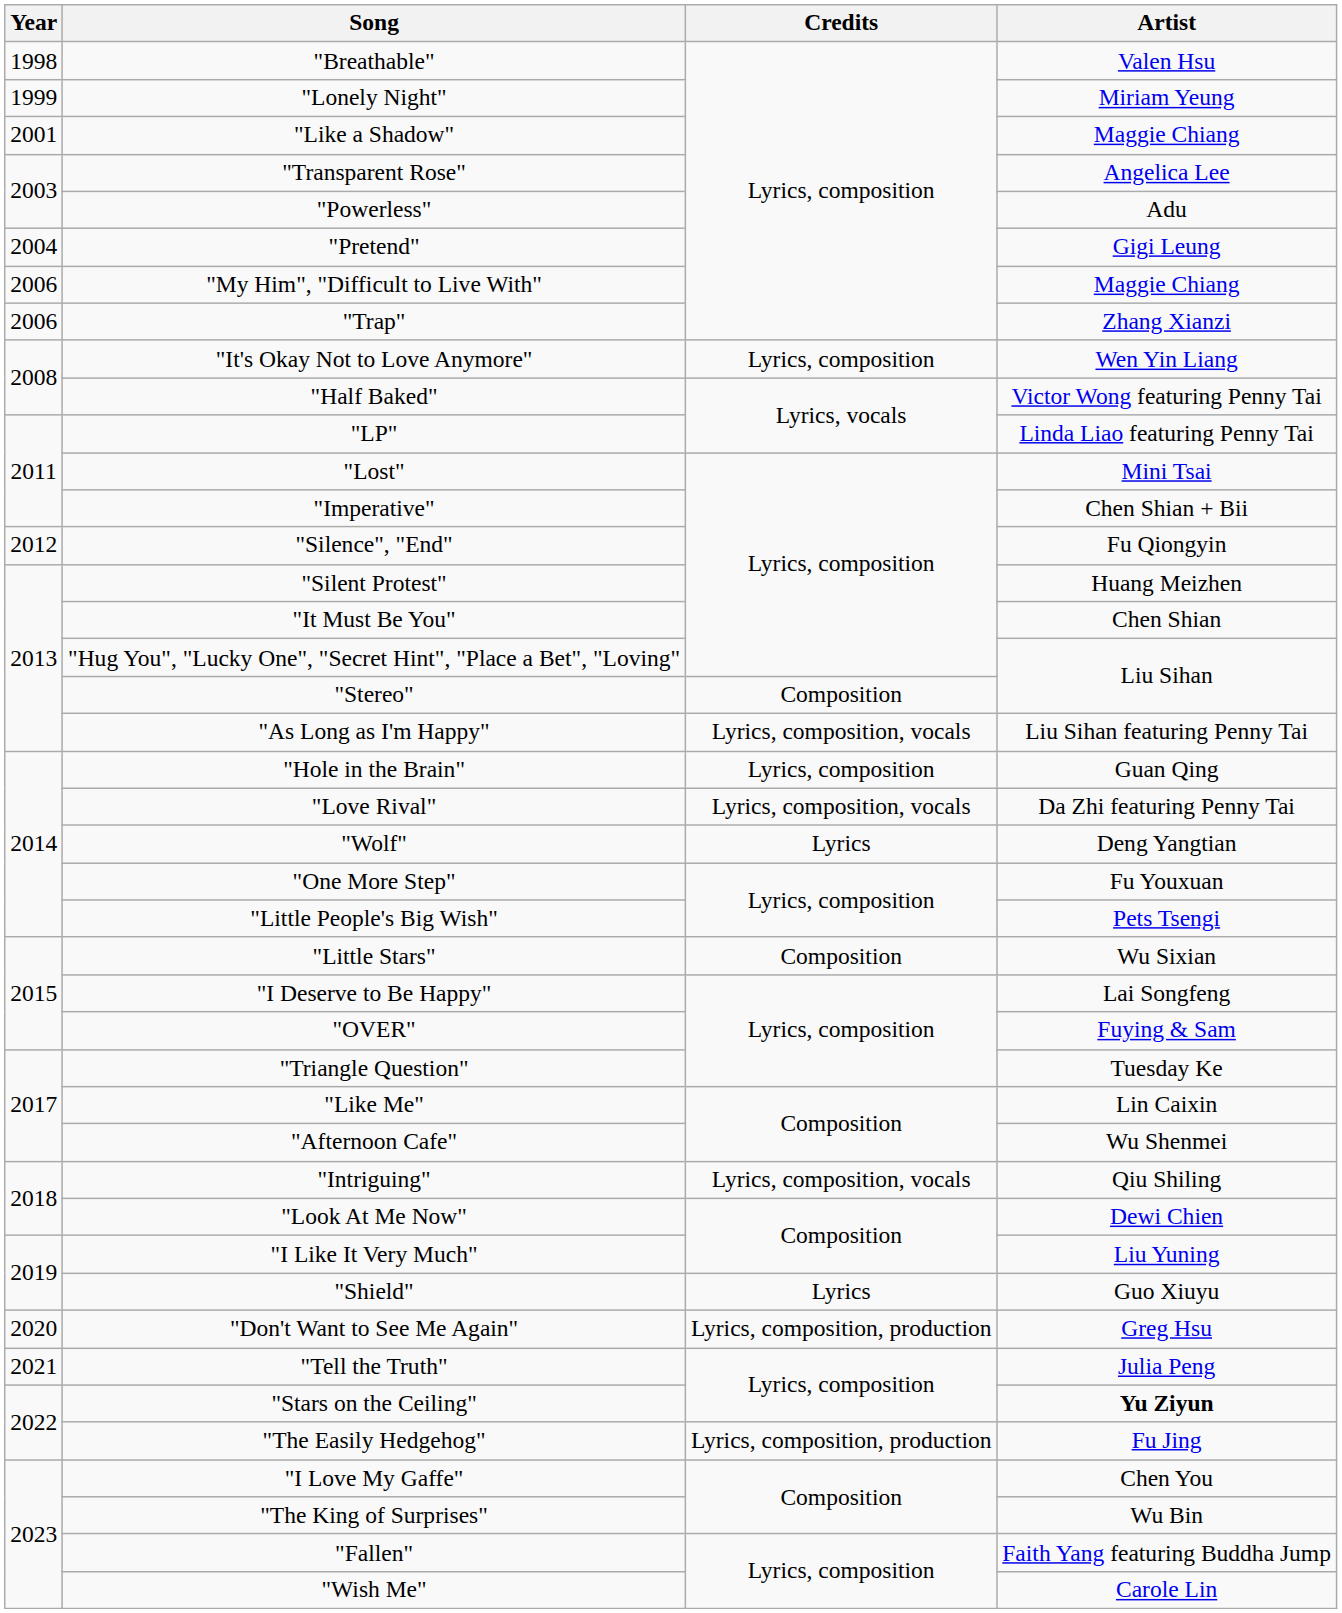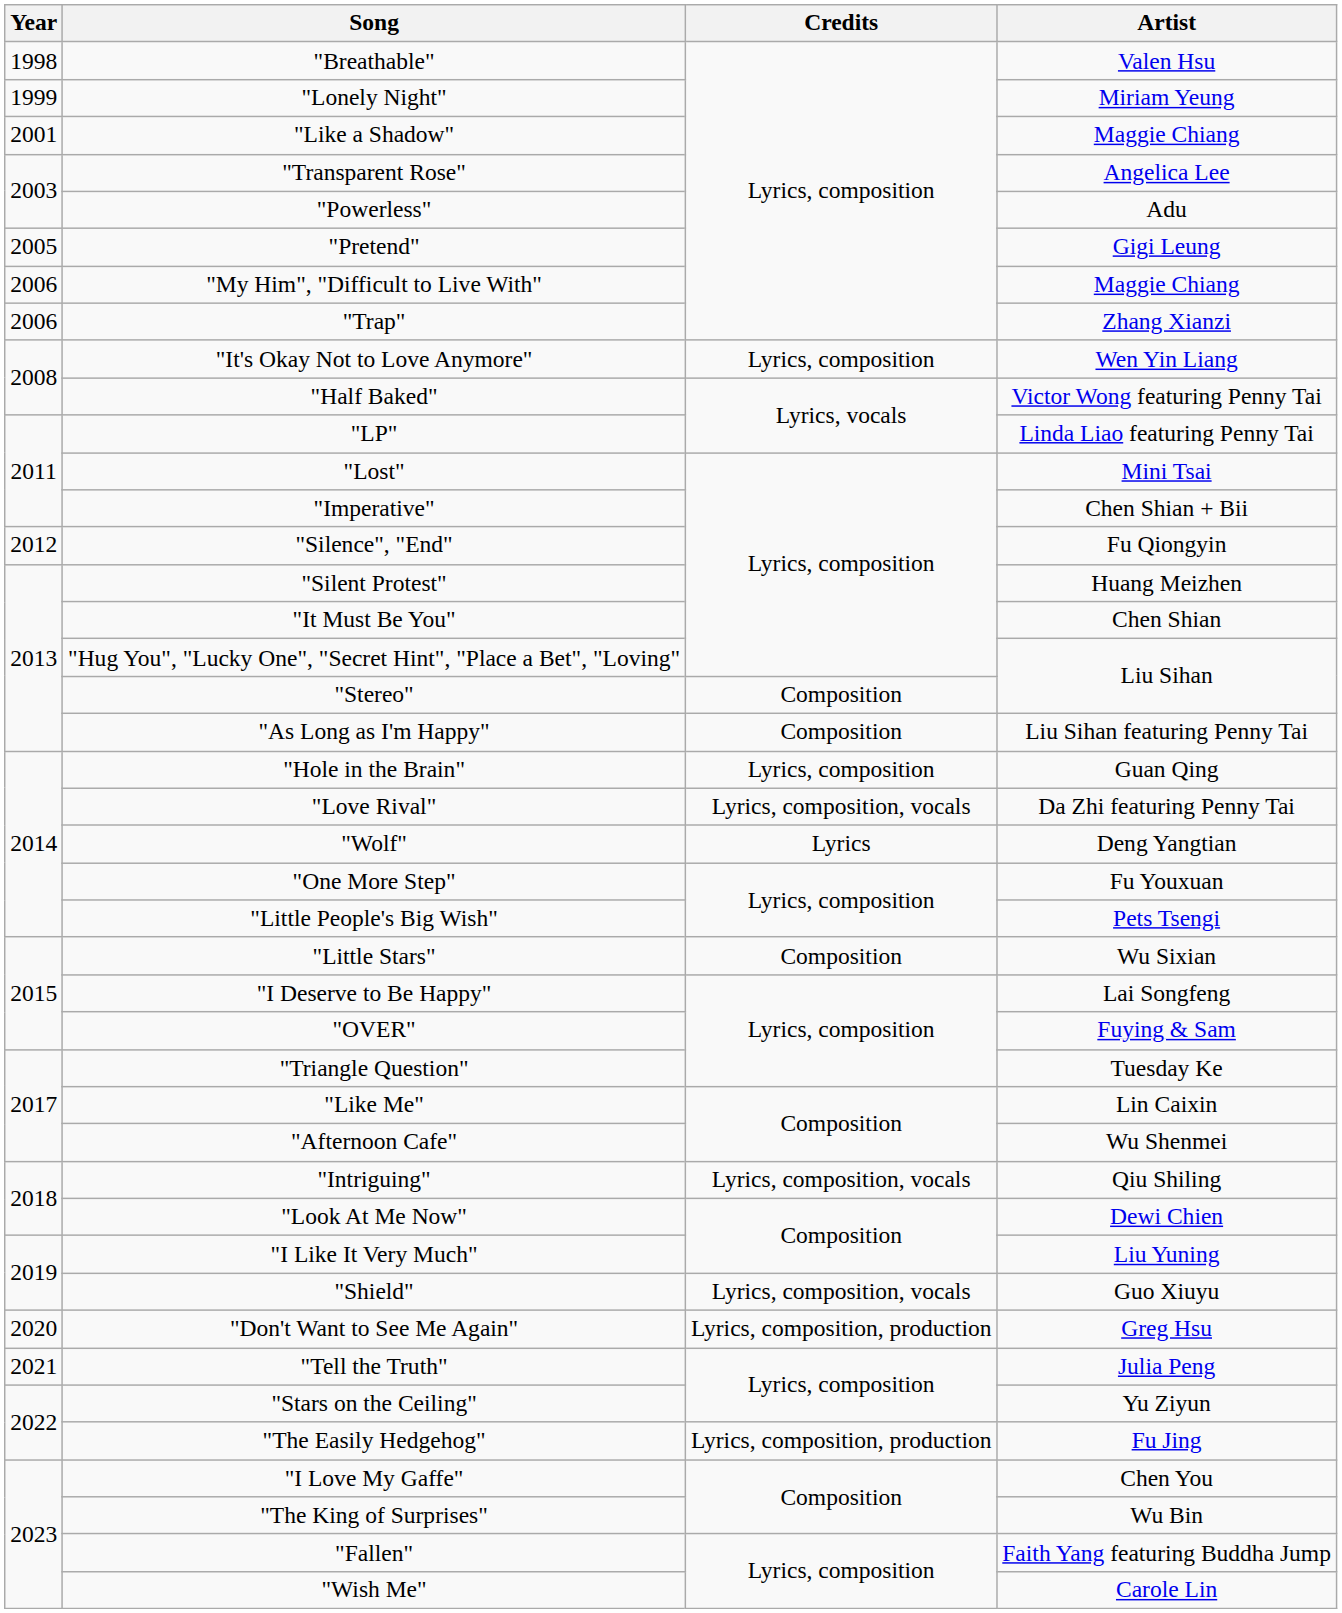"Pretend" | Year: 2004 -> 2005
"As Long as I'm Happy" | Credits: Lyrics, composition, vocals -> Composition
"Shield" | Credits: Lyrics -> Lyrics, composition, vocals
"Stars on the Ceiling" | Artist: bold -> normal
